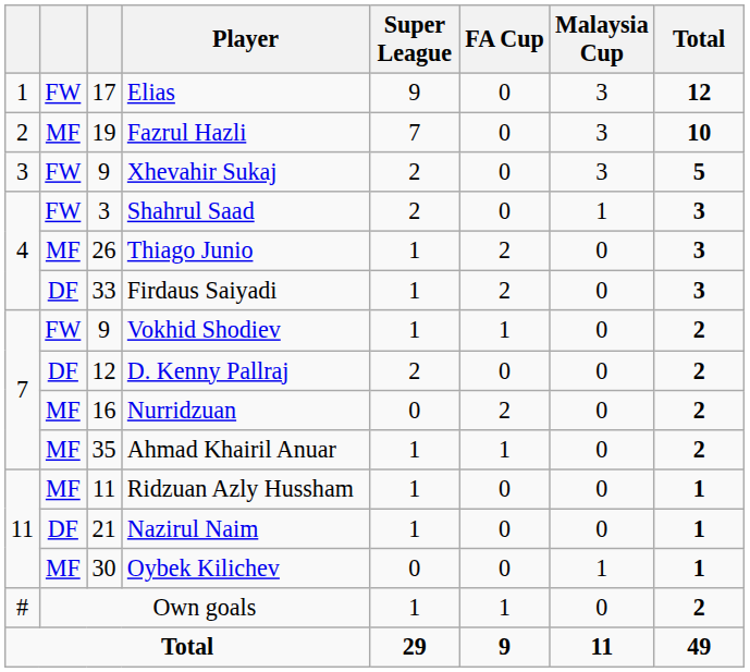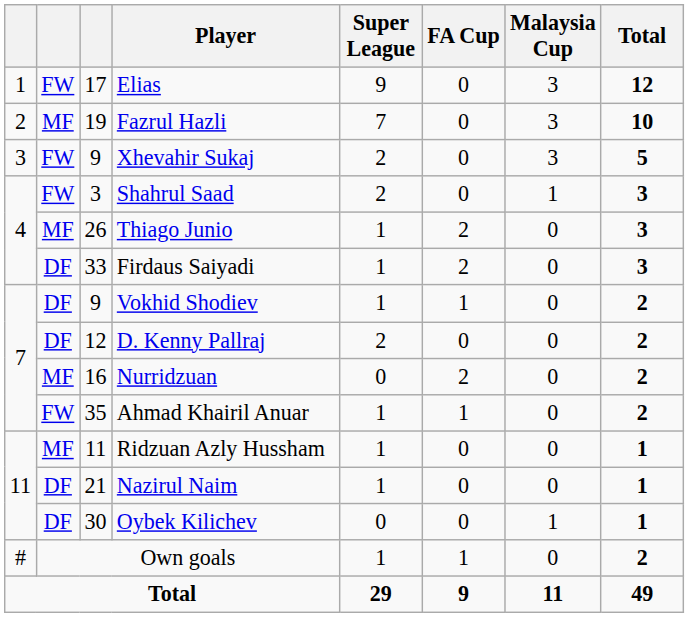Vokhid Shodiev | column 2: FW -> DF
Ahmad Khairil Anuar | column 2: MF -> FW
Oybek Kilichev | column 2: MF -> DF
